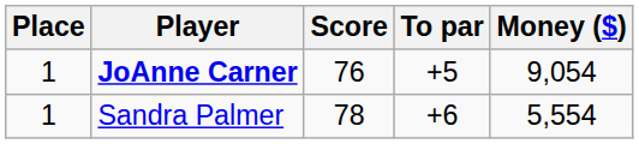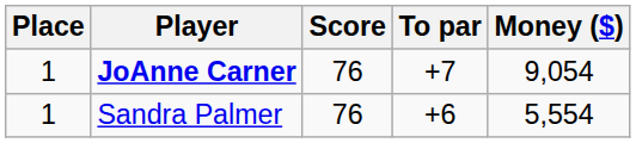JoAnne Carner | To par: +5 -> +7
Sandra Palmer | Score: 78 -> 76
